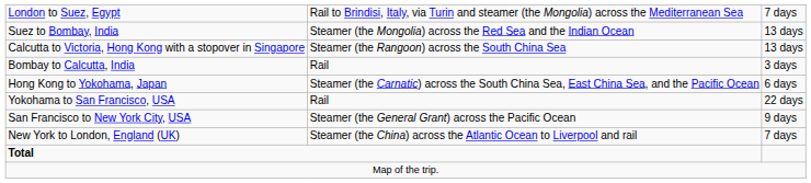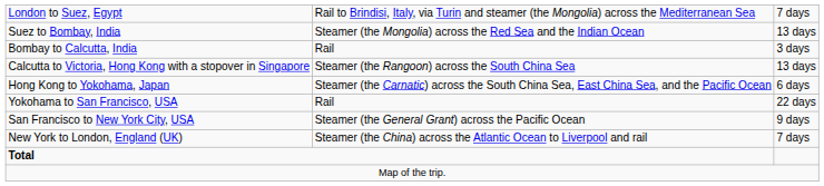rows swapped: Bombay to Calcutta, India <-> Calcutta to Victoria, Hong Kong with a stopover in Singapore
